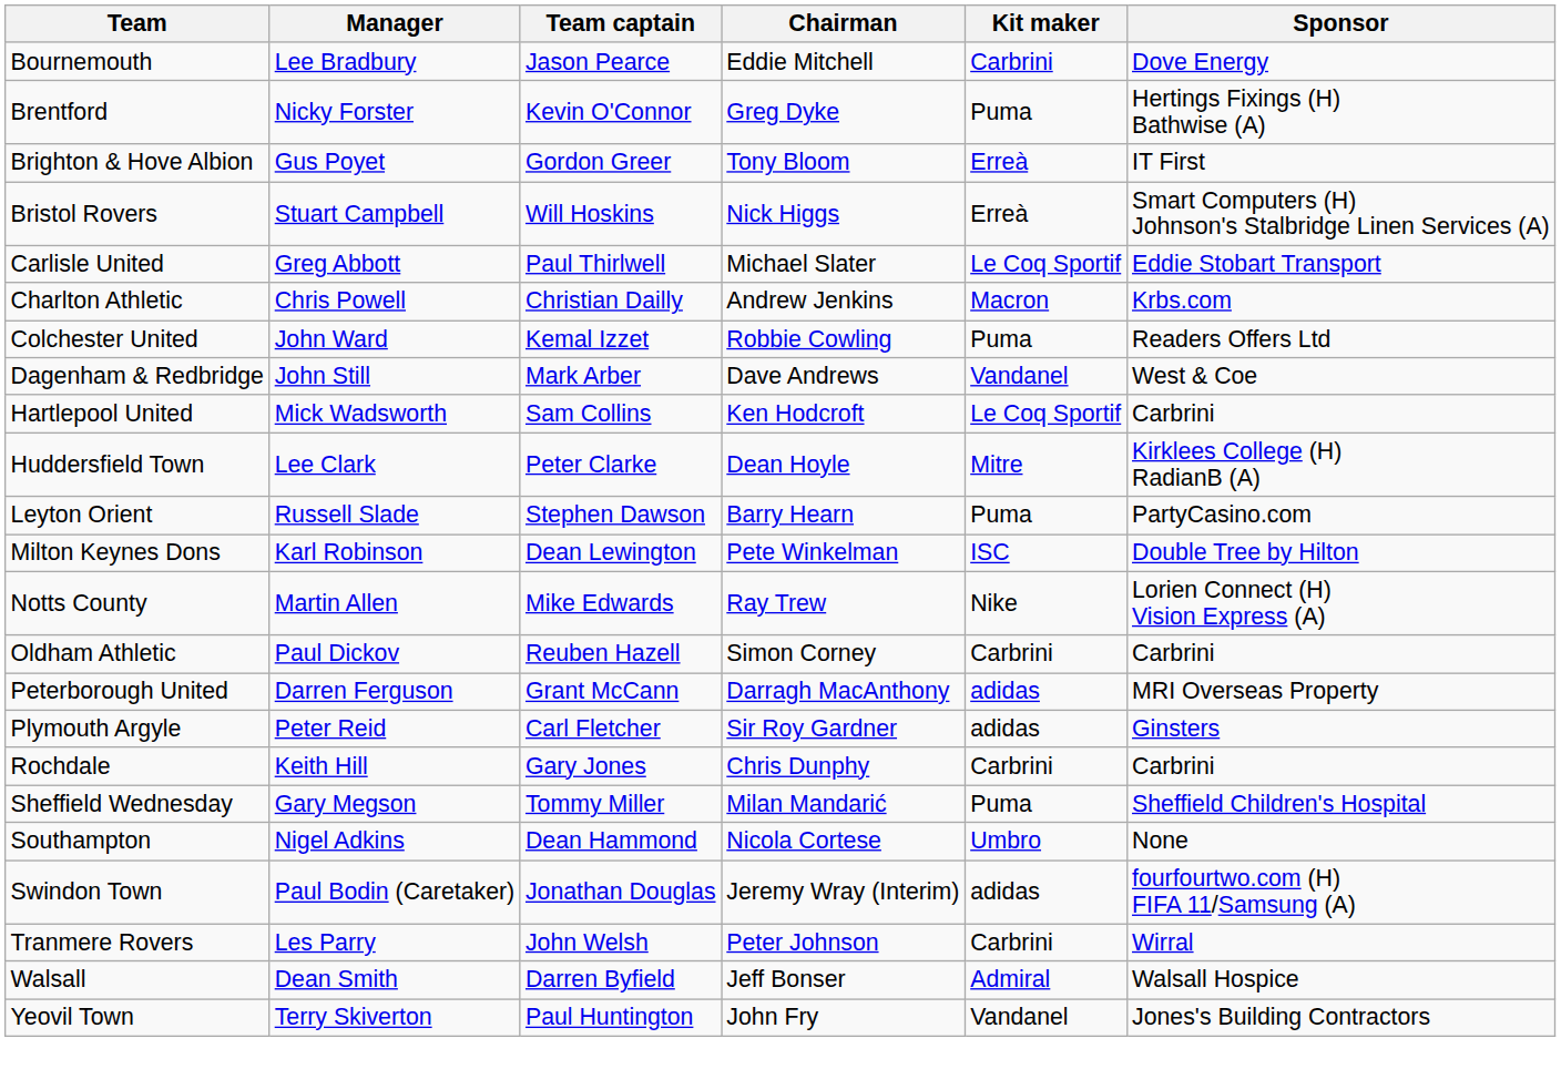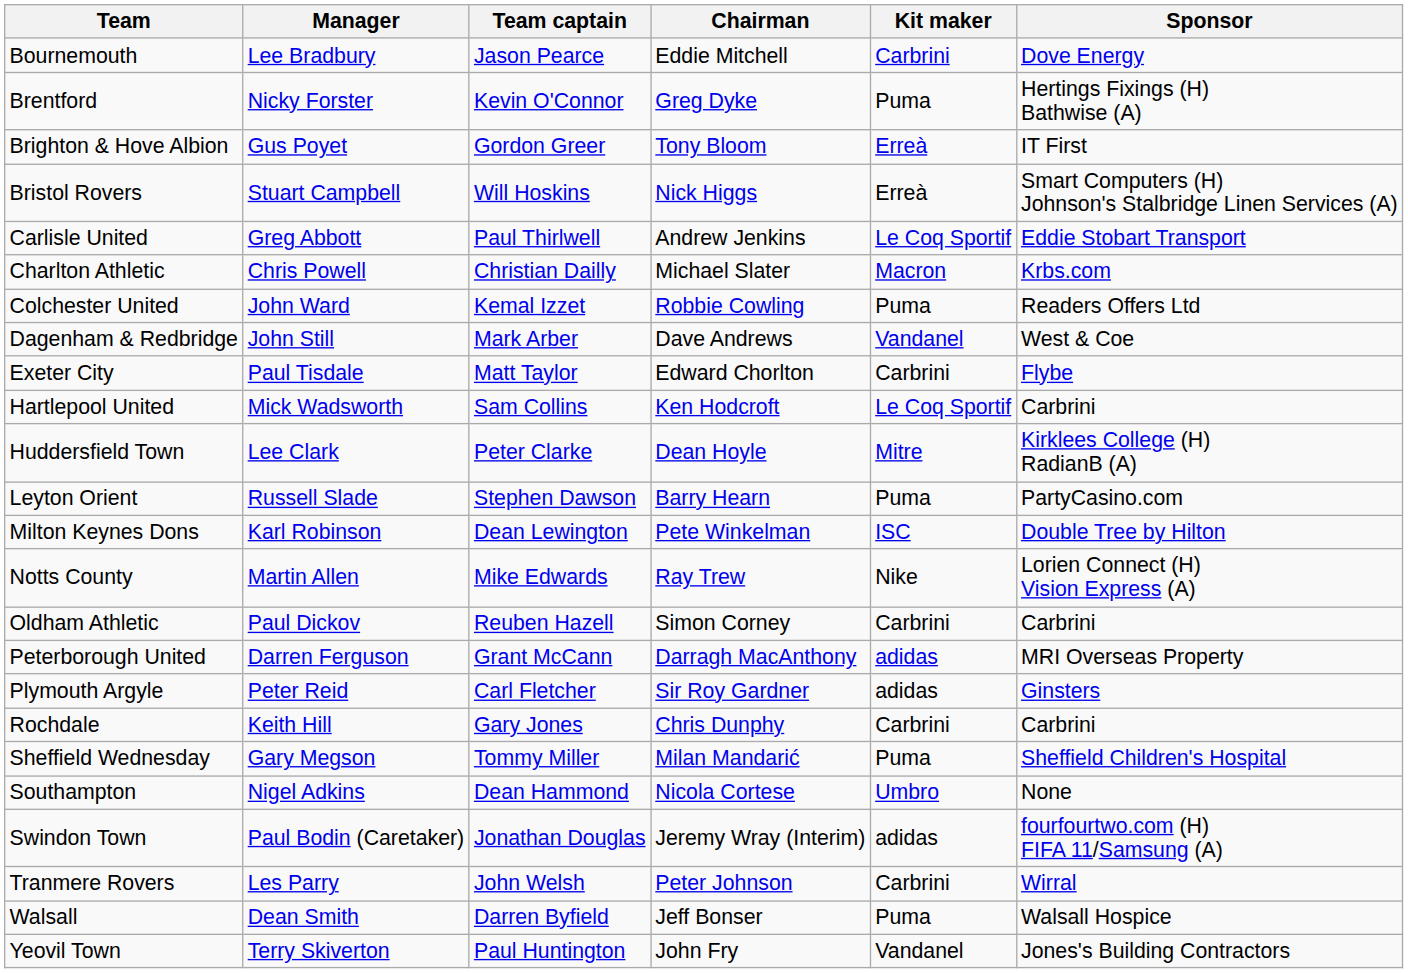Carlisle United | Chairman: Michael Slater -> Andrew Jenkins
Charlton Athletic | Chairman: Andrew Jenkins -> Michael Slater
+ row: Exeter City | Paul Tisdale | Matt Taylor | Edward Chorlton | Carbrini | Flybe
Walsall | Kit maker: Admiral -> Puma
